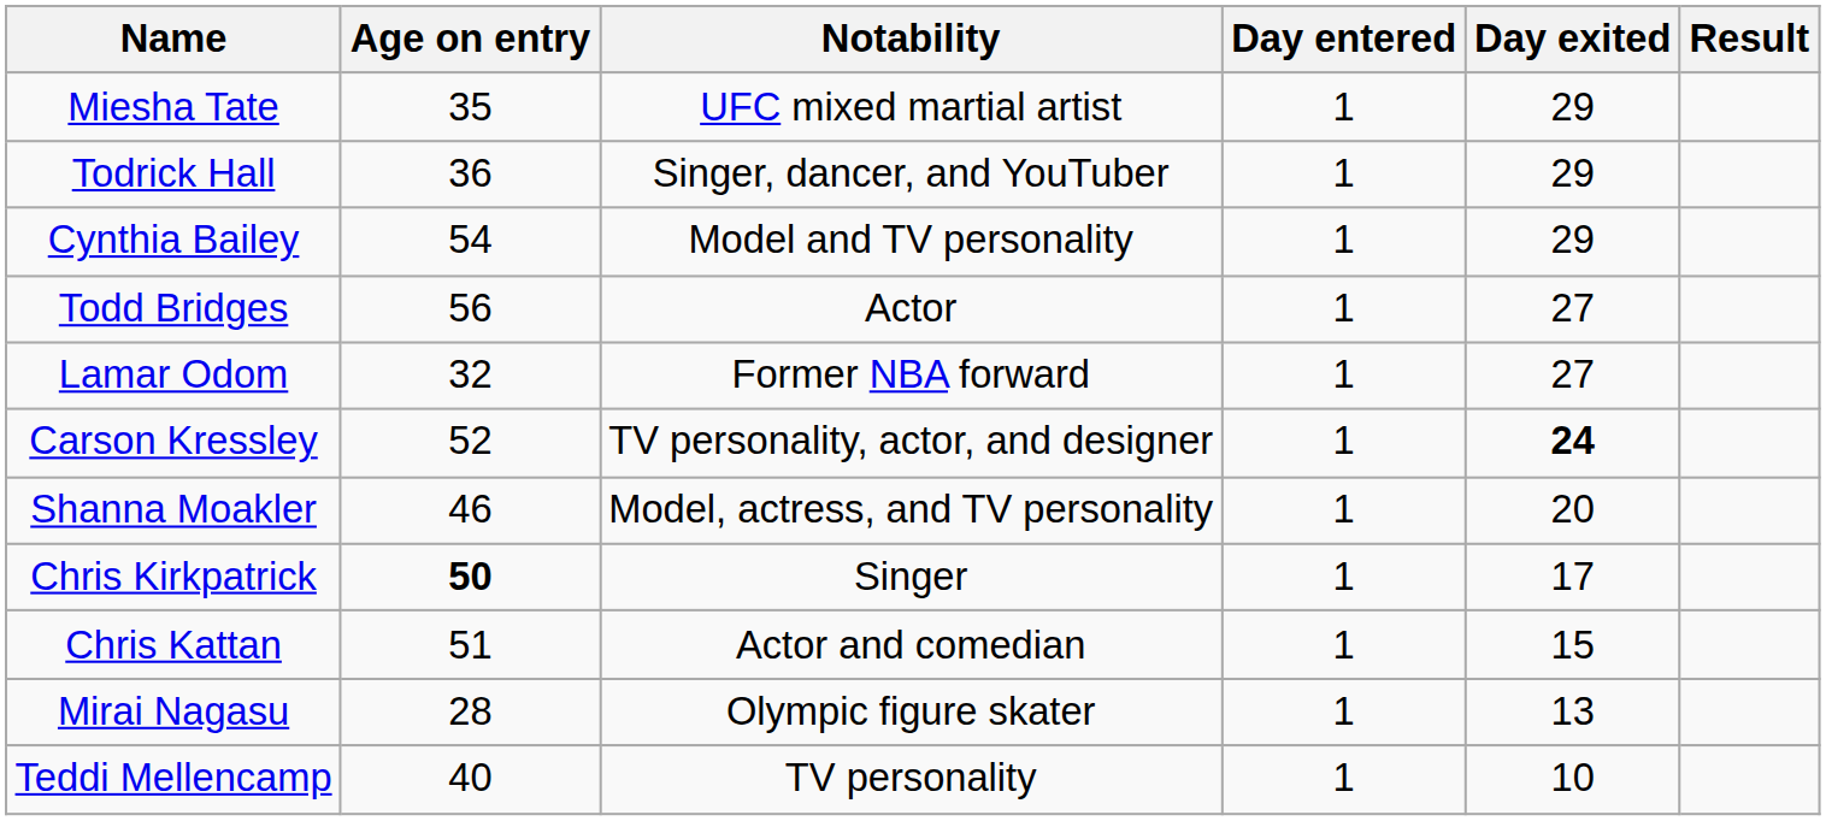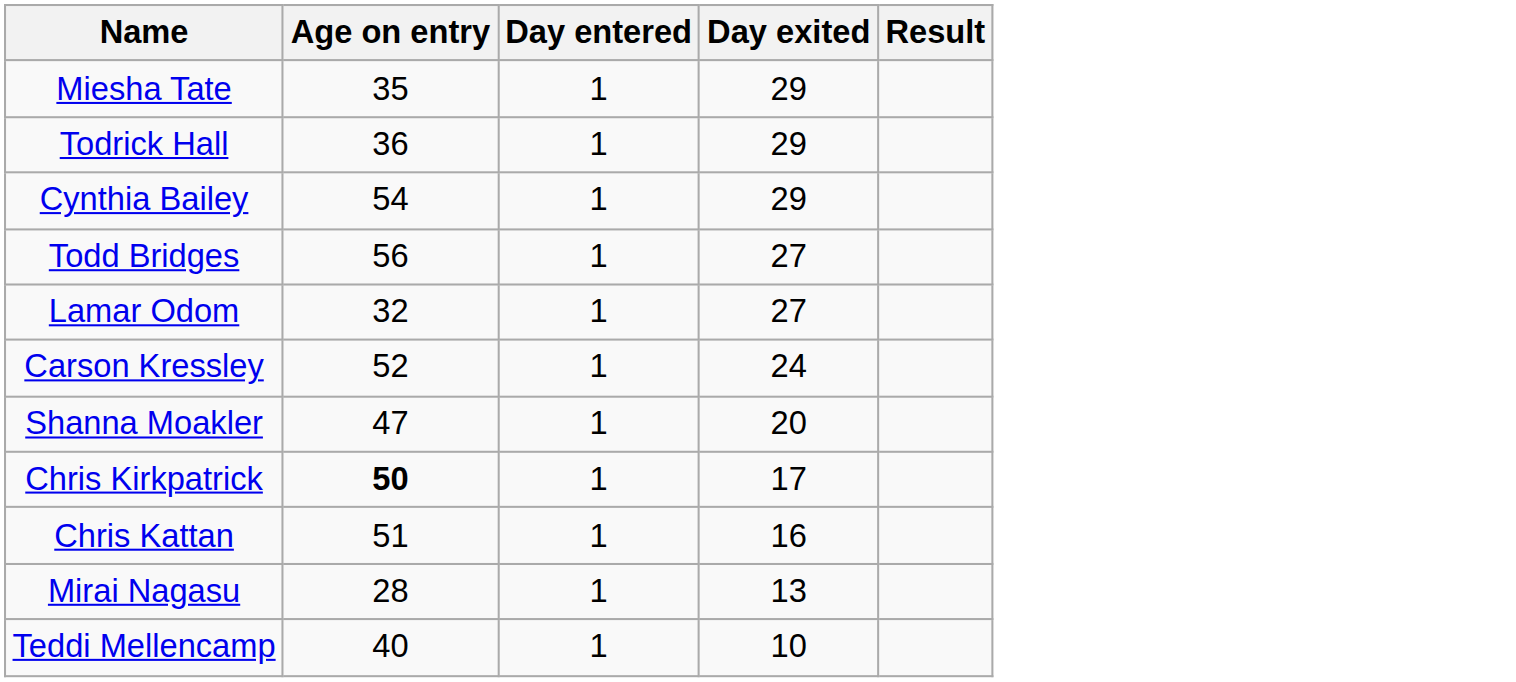- column: Notability | UFC mixed martial artist | Singer, dancer, and YouTuber | Model and TV personality | Actor | Former NBA forward | TV personality, actor, and designer | Model, actress, and TV personality | Singer | Actor and comedian | Olympic figure skater | TV personality
Carson Kressley | Day exited: bold -> normal
Shanna Moakler | Age on entry: 46 -> 47
Chris Kattan | Day exited: 15 -> 16
